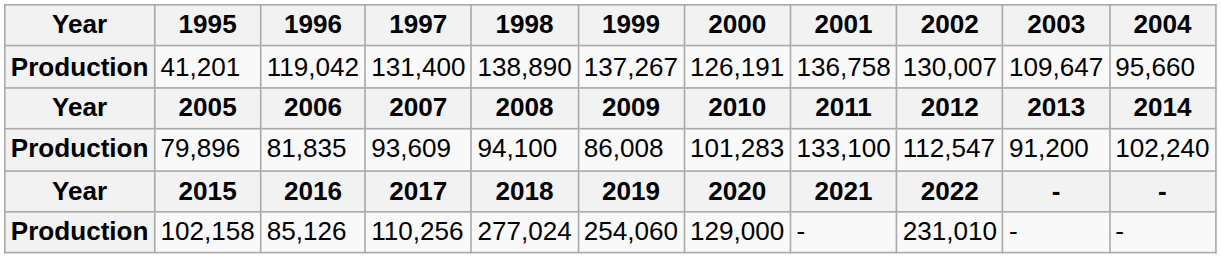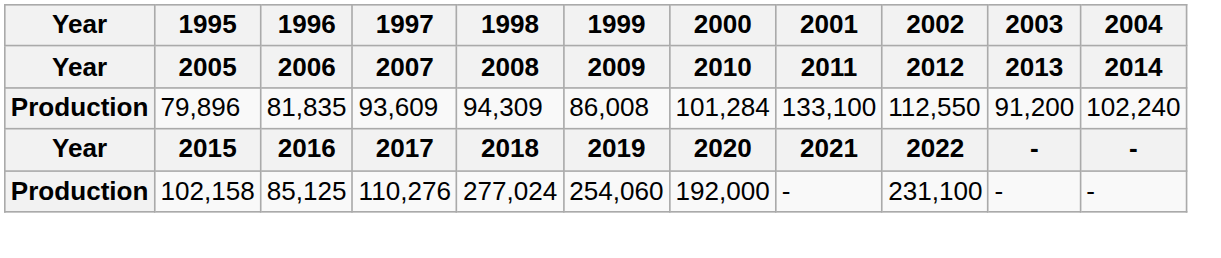- row: Production | 41,201 | 119,042 | 131,400 | 138,890 | 137,267 | 126,191 | 136,758 | 130,007 | 109,647 | 95,660
79,896 | 1998: 94,100 -> 94,309
79,896 | 2000: 101,283 -> 101,284
79,896 | 2002: 112,547 -> 112,550
102,158 | 1996: 85,126 -> 85,125
102,158 | 1997: 110,256 -> 110,276
102,158 | 2000: 129,000 -> 192,000
102,158 | 2002: 231,010 -> 231,100
